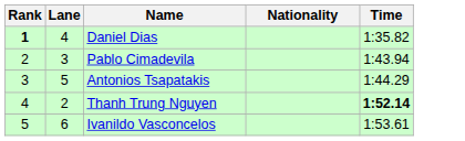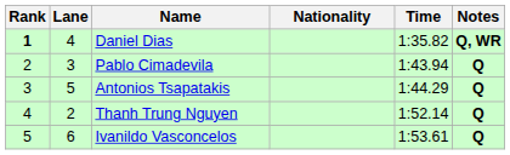+ column: Notes | Q, WR | Q | Q | Q | Q
Thanh Trung Nguyen | Time: bold -> normal
